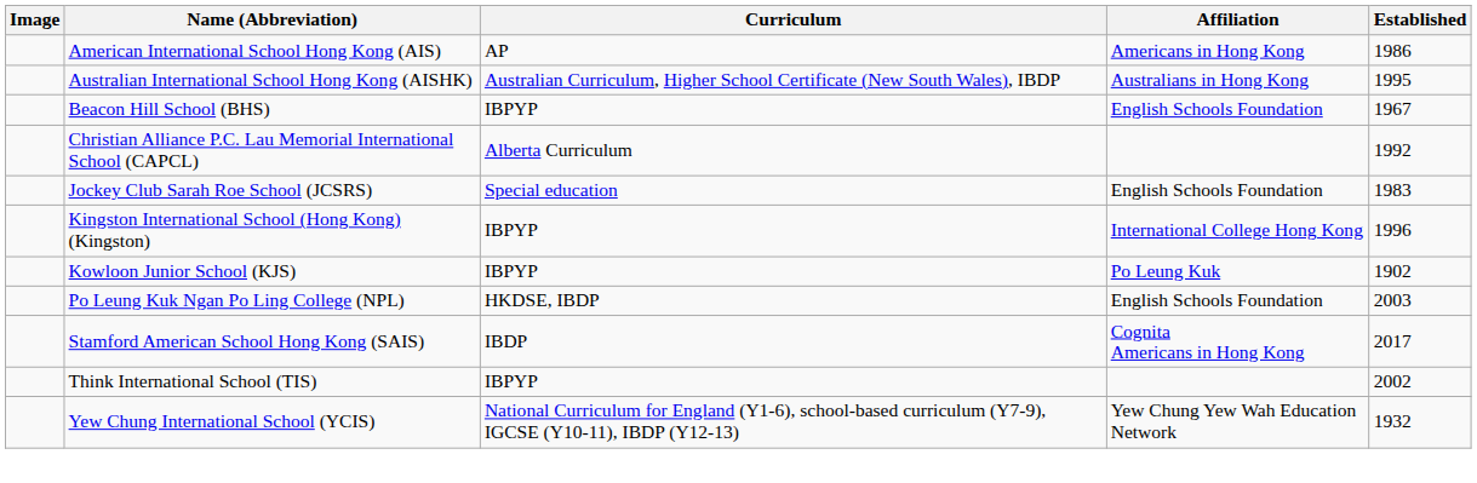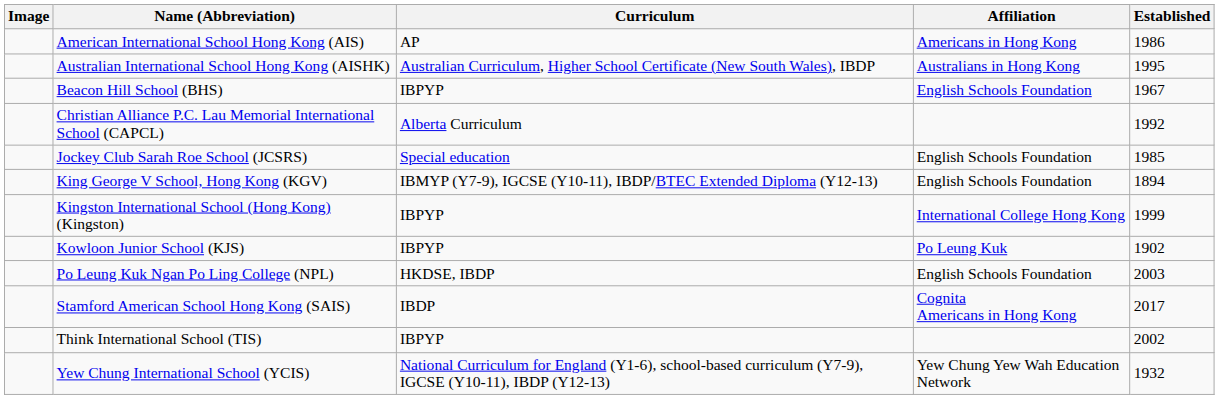Jockey Club Sarah Roe School (JCSRS) | Established: 1983 -> 1985
+ row: King George V School, Hong Kong (KGV) | IBMYP (Y7-9), IGCSE (Y10-11), IBDP/BTEC Extended Diploma (Y12-13) | English Schools Foundation | 1894
Kingston International School (Hong Kong) (Kingston) | Established: 1996 -> 1999
